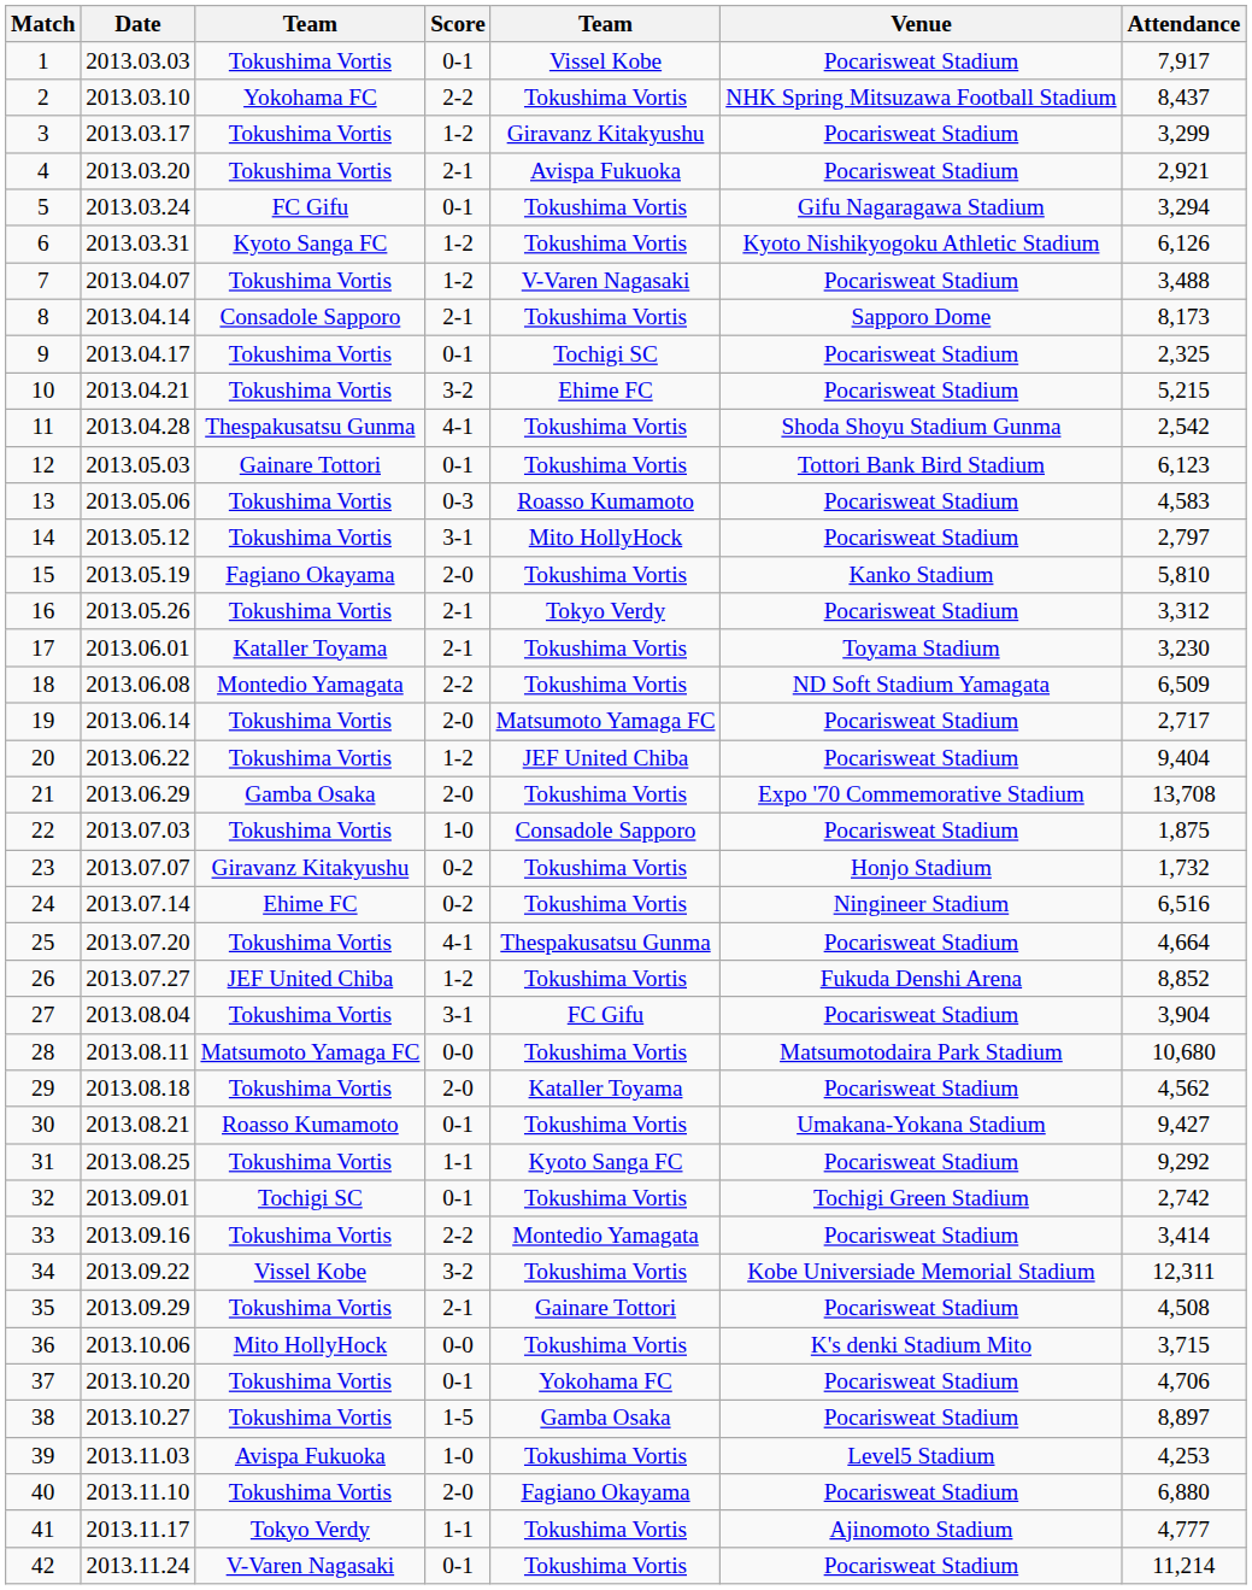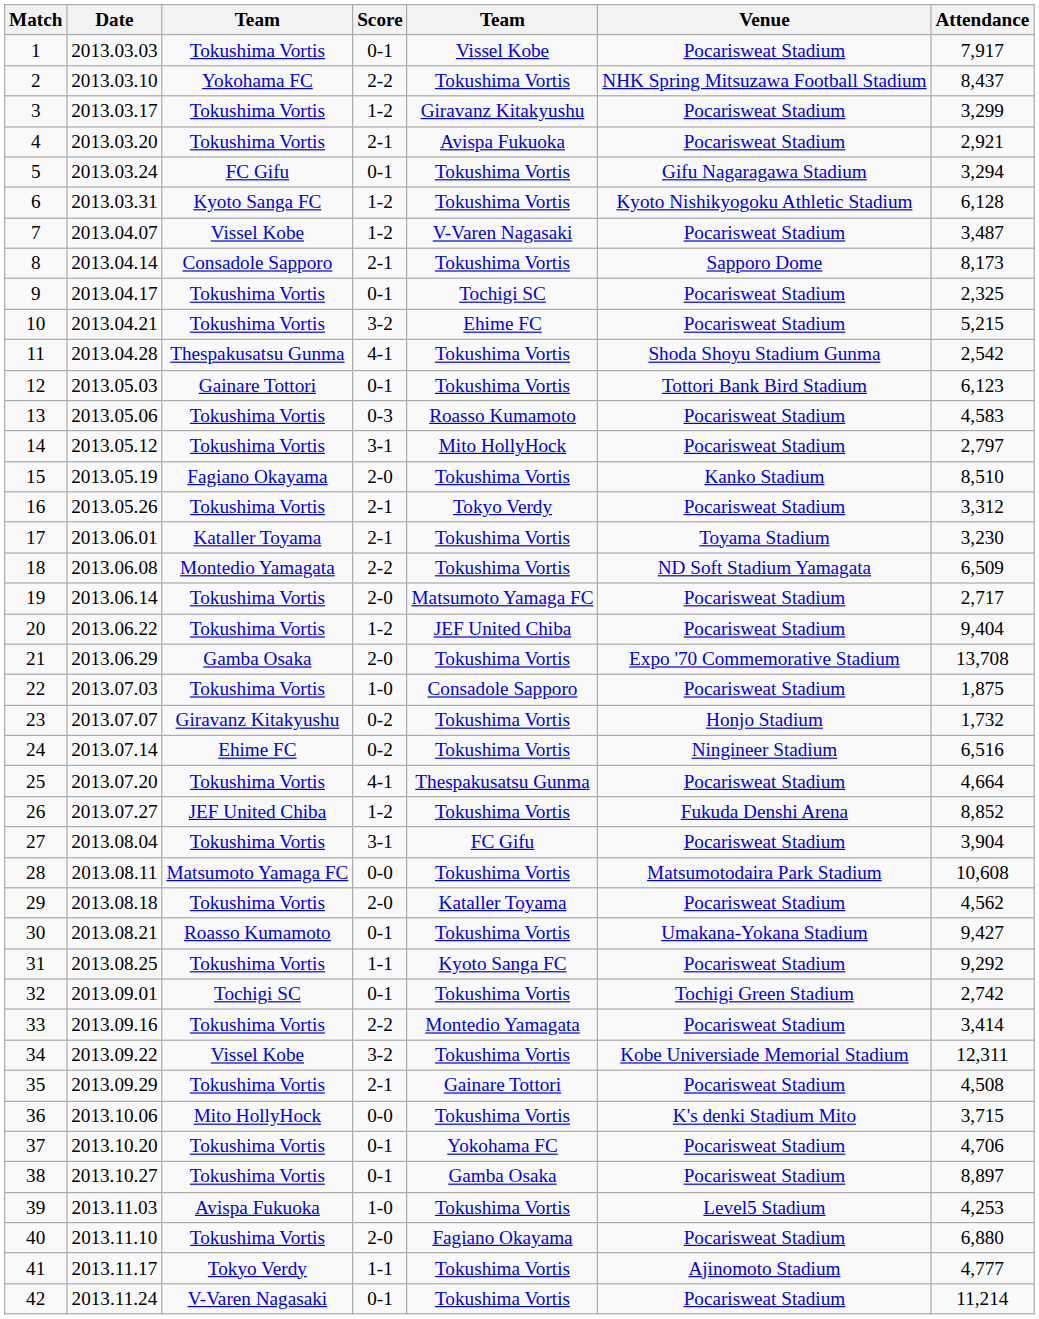6 | Attendance: 6,126 -> 6,128
7 | column 3: Tokushima Vortis -> Vissel Kobe
7 | Attendance: 3,488 -> 3,487
15 | Attendance: 5,810 -> 8,510
28 | Attendance: 10,680 -> 10,608
38 | Score: 1-5 -> 0-1
